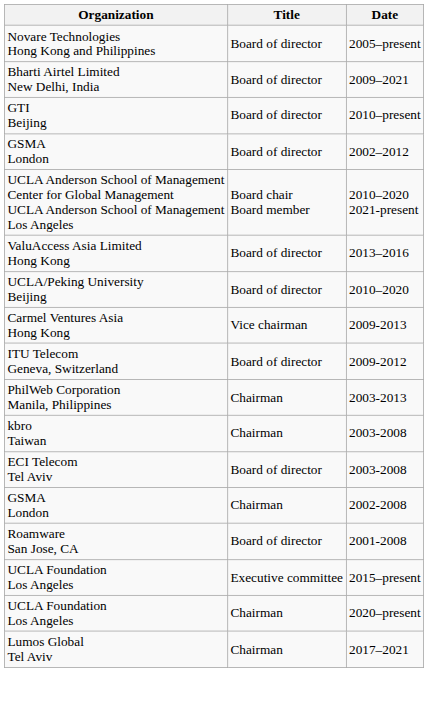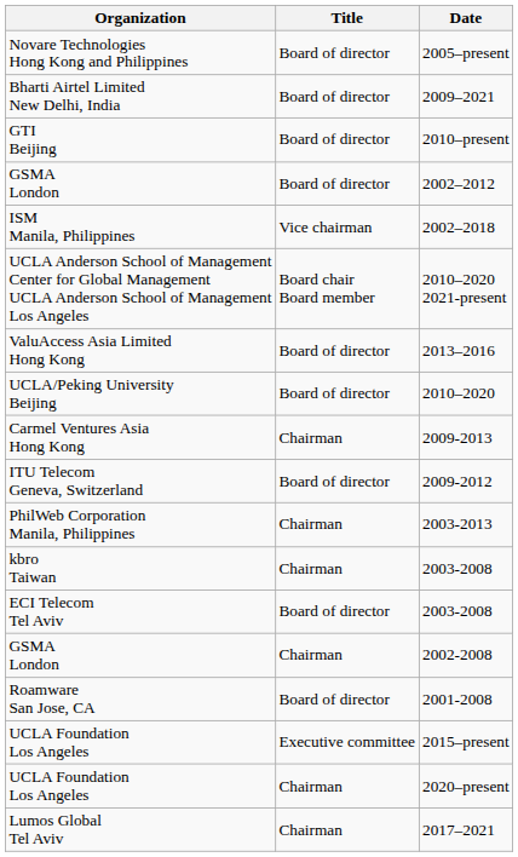+ row: ISM Manila, Philippines | Vice chairman | 2002–2018
2009-2013 | Title: Vice chairman -> Chairman
